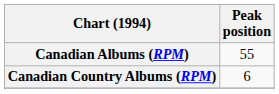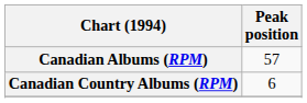Canadian Albums (RPM) | Peak position: 55 -> 57
